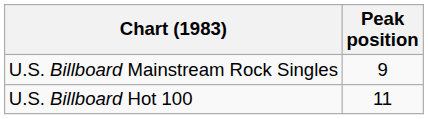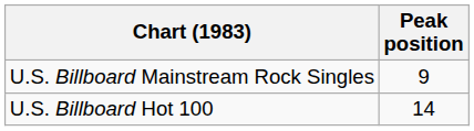U.S. Billboard Hot 100 | Peak position: 11 -> 14
